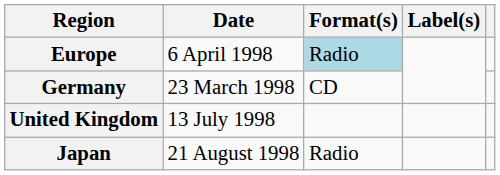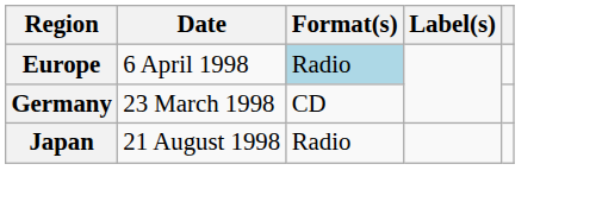- row: United Kingdom | 13 July 1998
